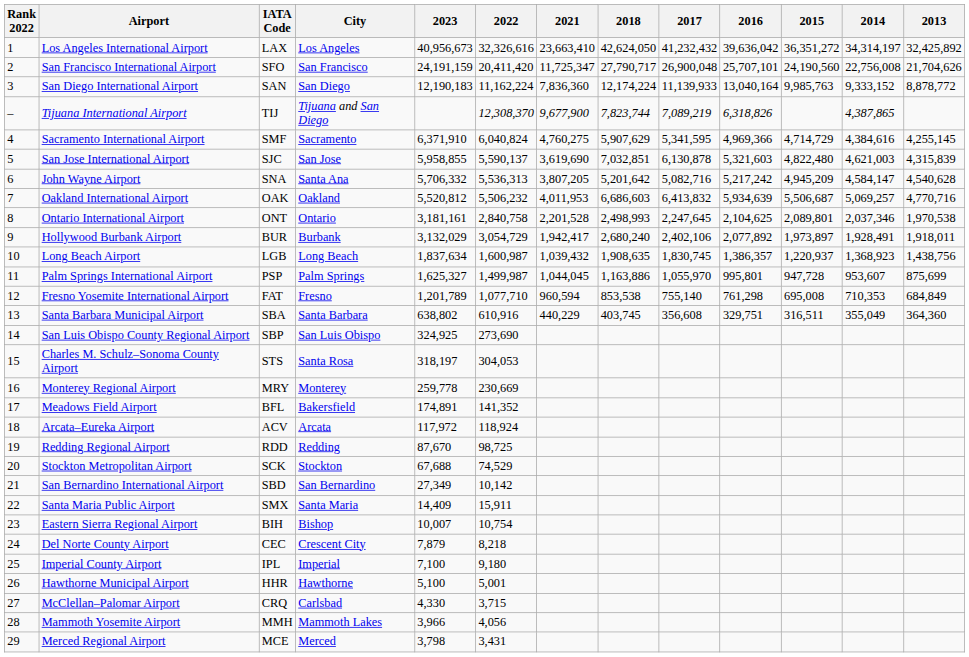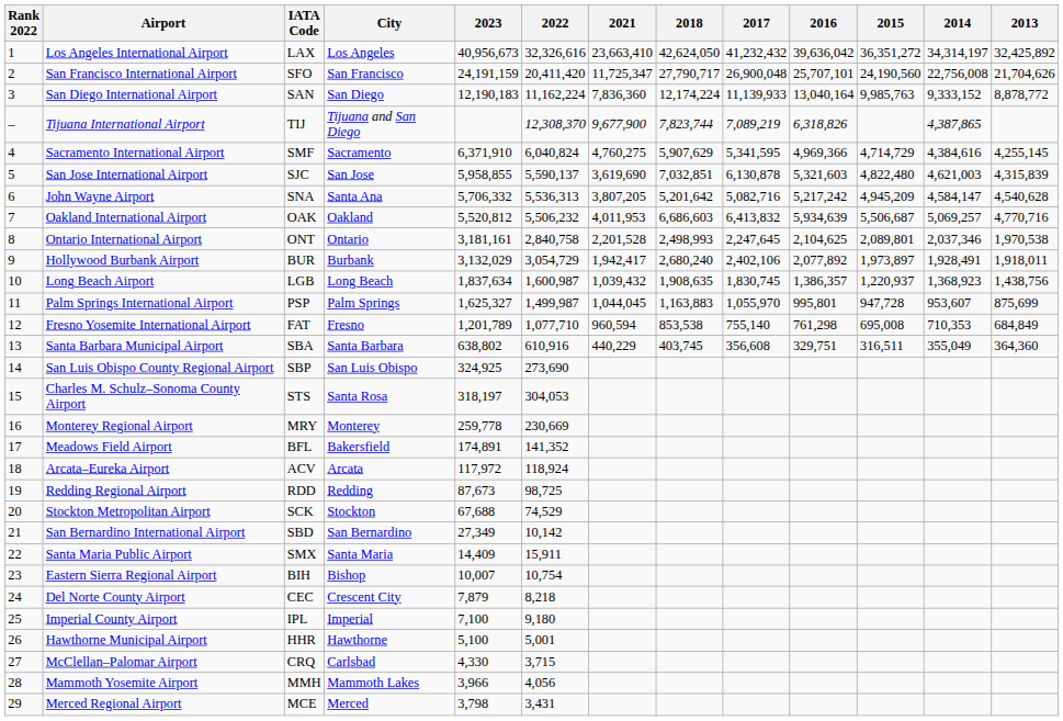Palm Springs International Airport | 2018: 1,163,886 -> 1,163,883
Redding Regional Airport | 2023: 87,670 -> 87,673
